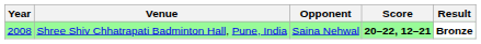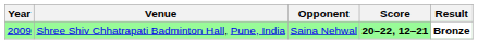Shree Shiv Chhatrapati Badminton Hall, Pune, India | Year: 2008 -> 2009
